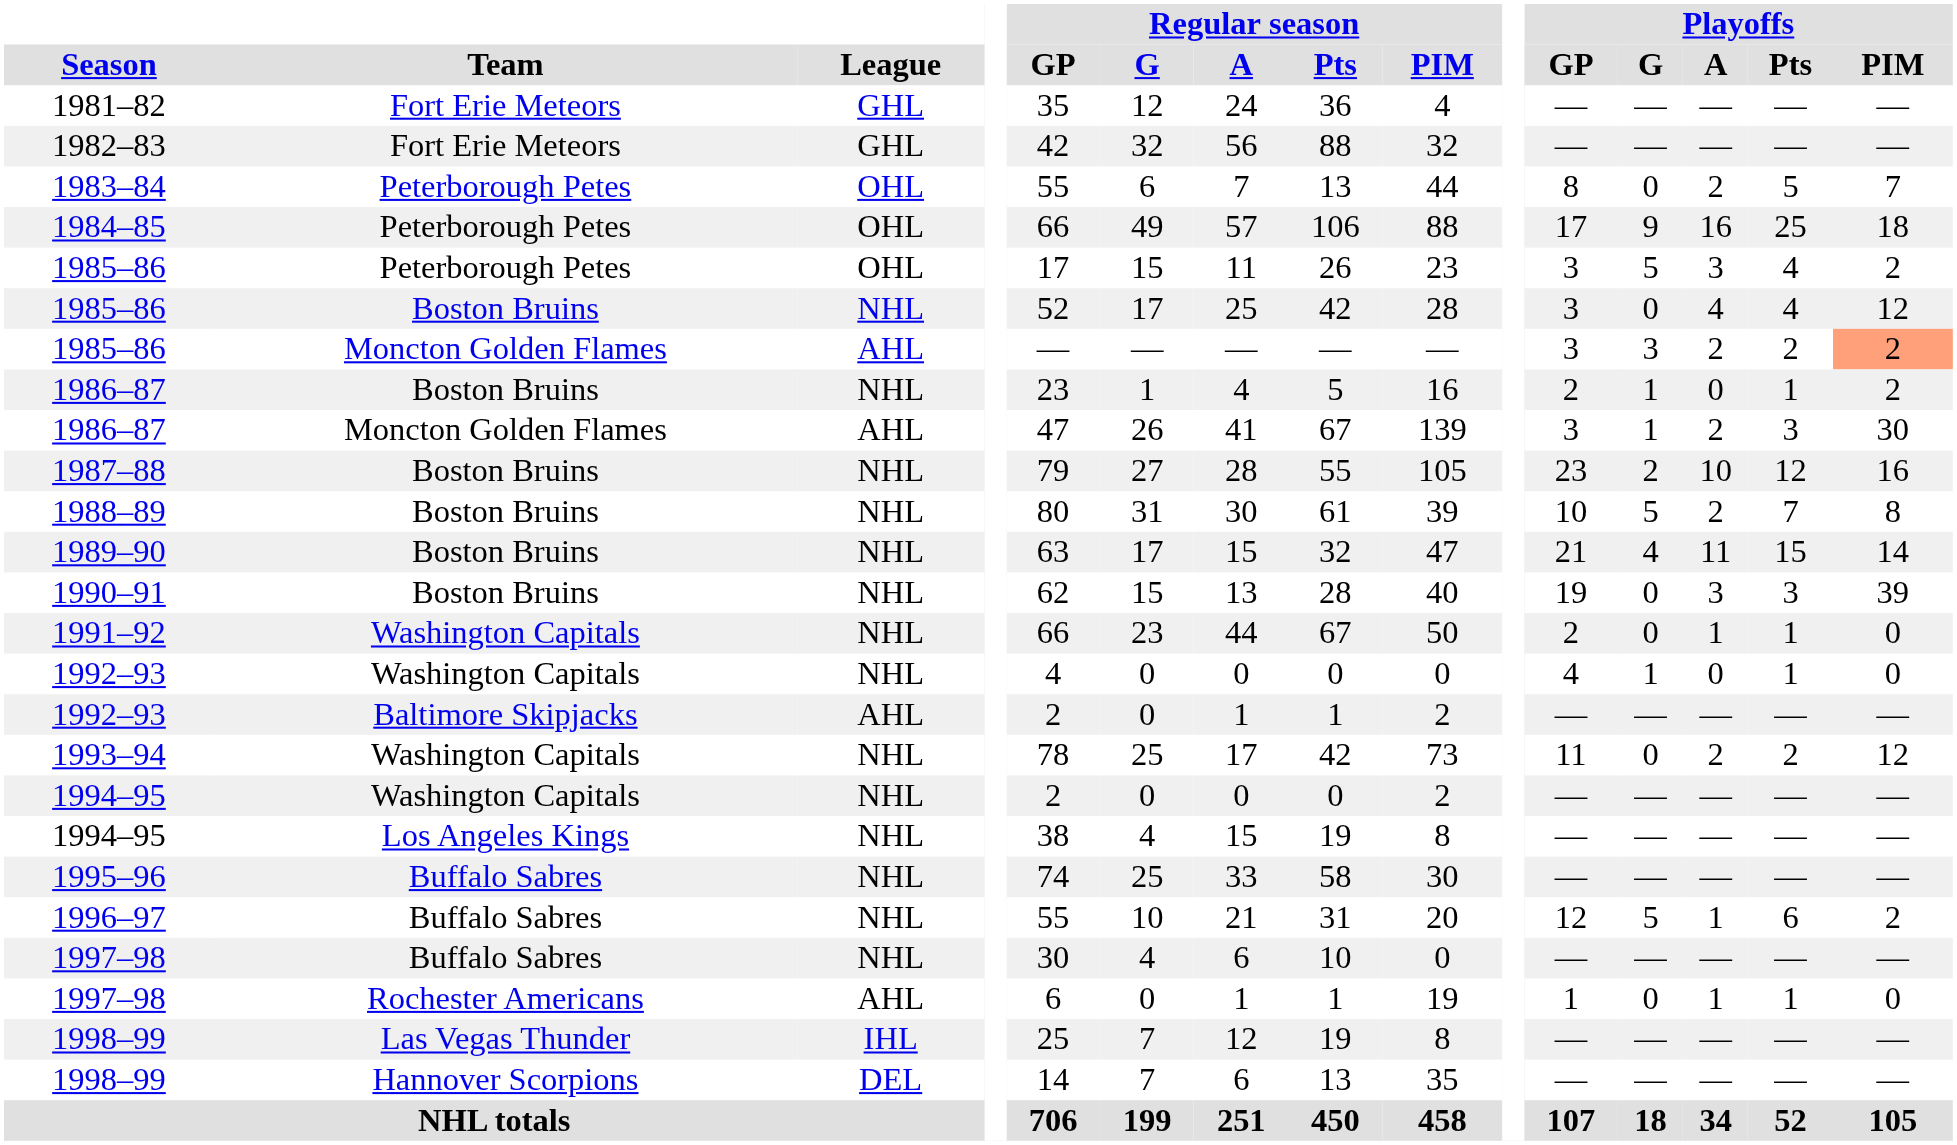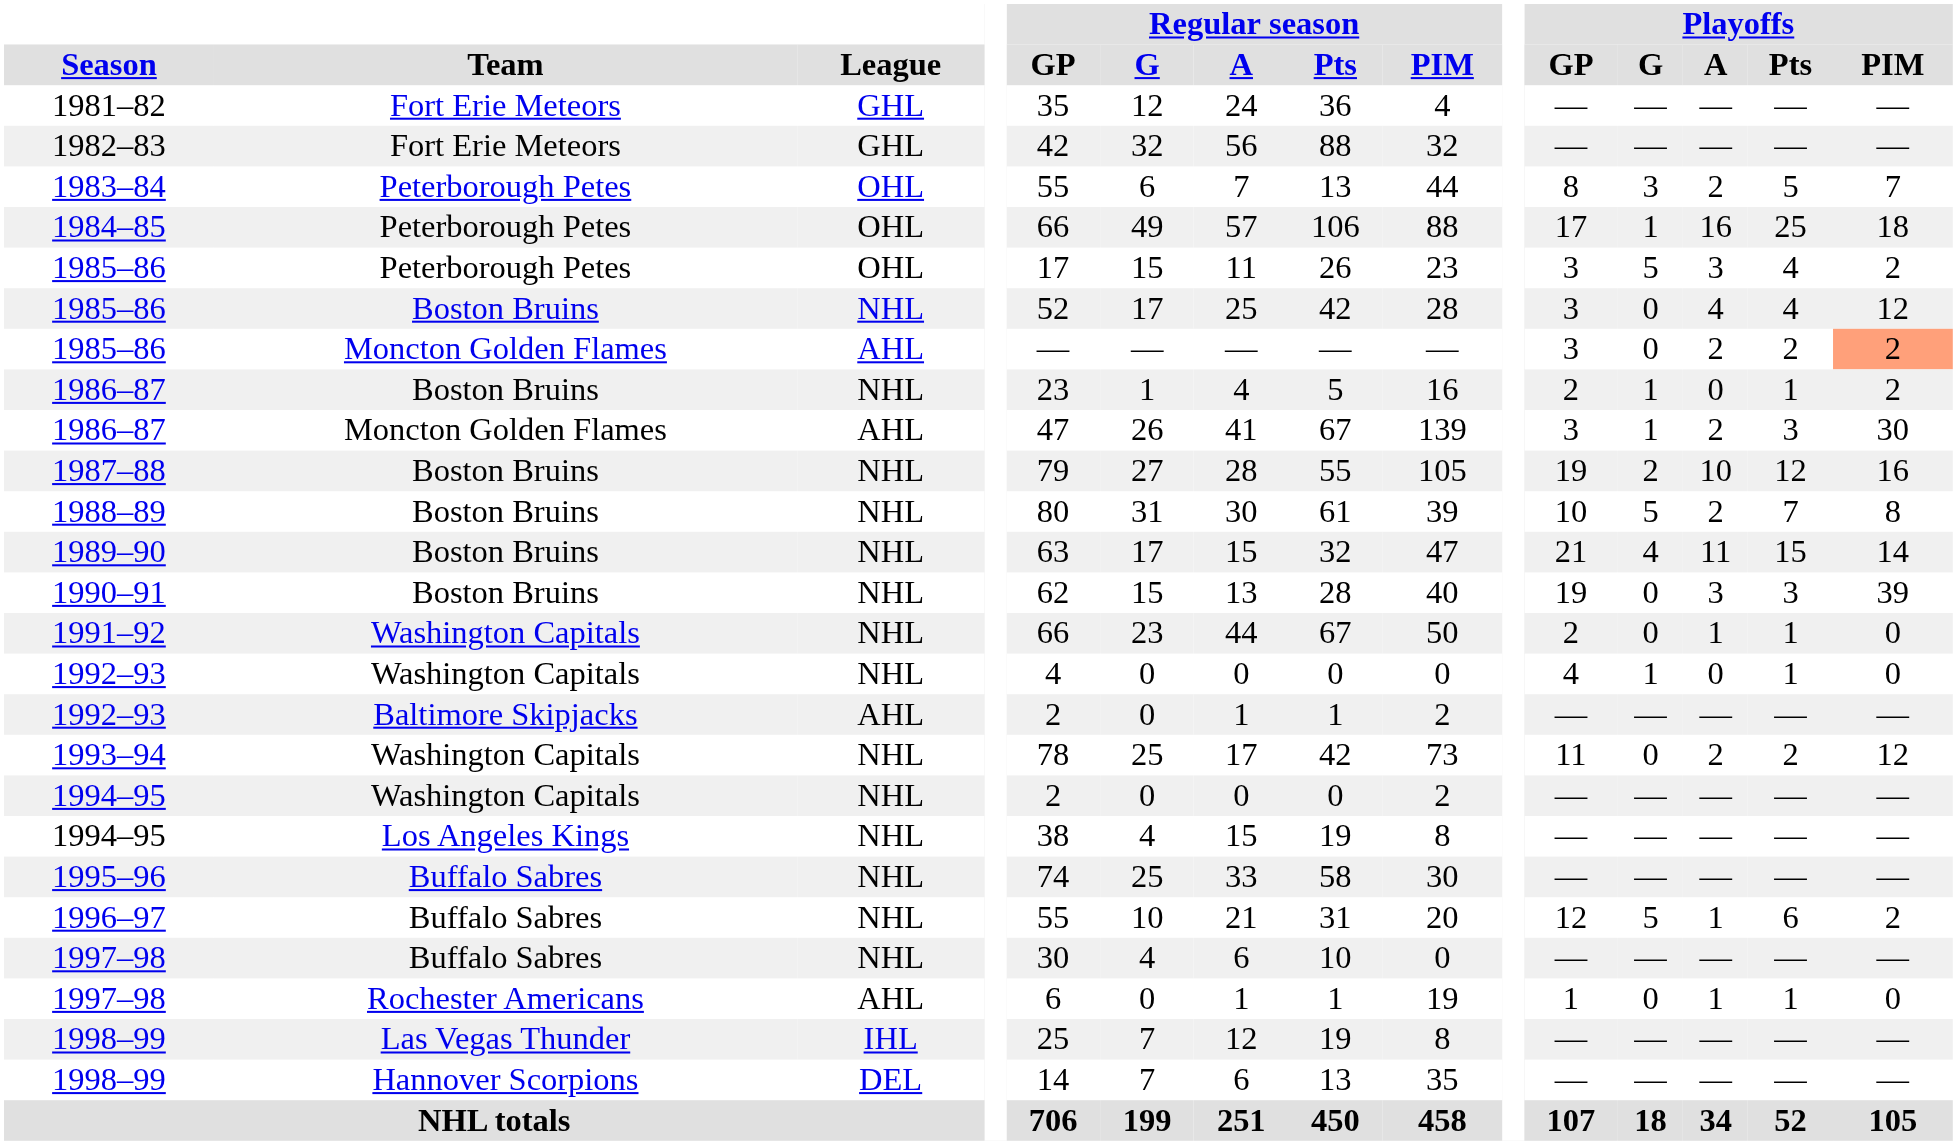1983–84 | Playoffs / G: 0 -> 3
1984–85 | Playoffs / G: 9 -> 1
1985–86 / Moncton Golden Flames | Playoffs / G: 3 -> 0
1987–88 | Playoffs / GP: 23 -> 19
